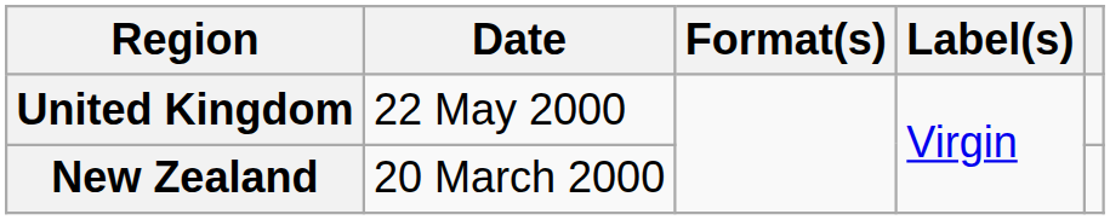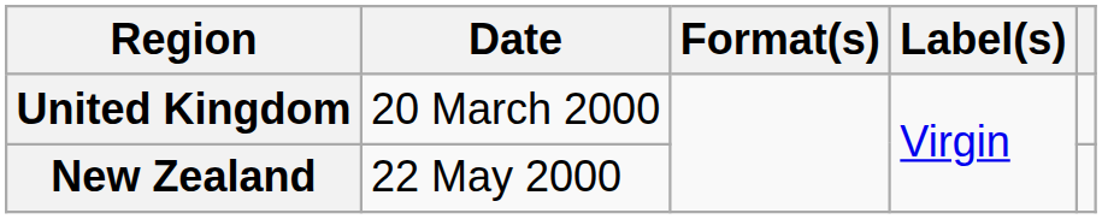United Kingdom | Date: 22 May 2000 -> 20 March 2000
New Zealand | Date: 20 March 2000 -> 22 May 2000
